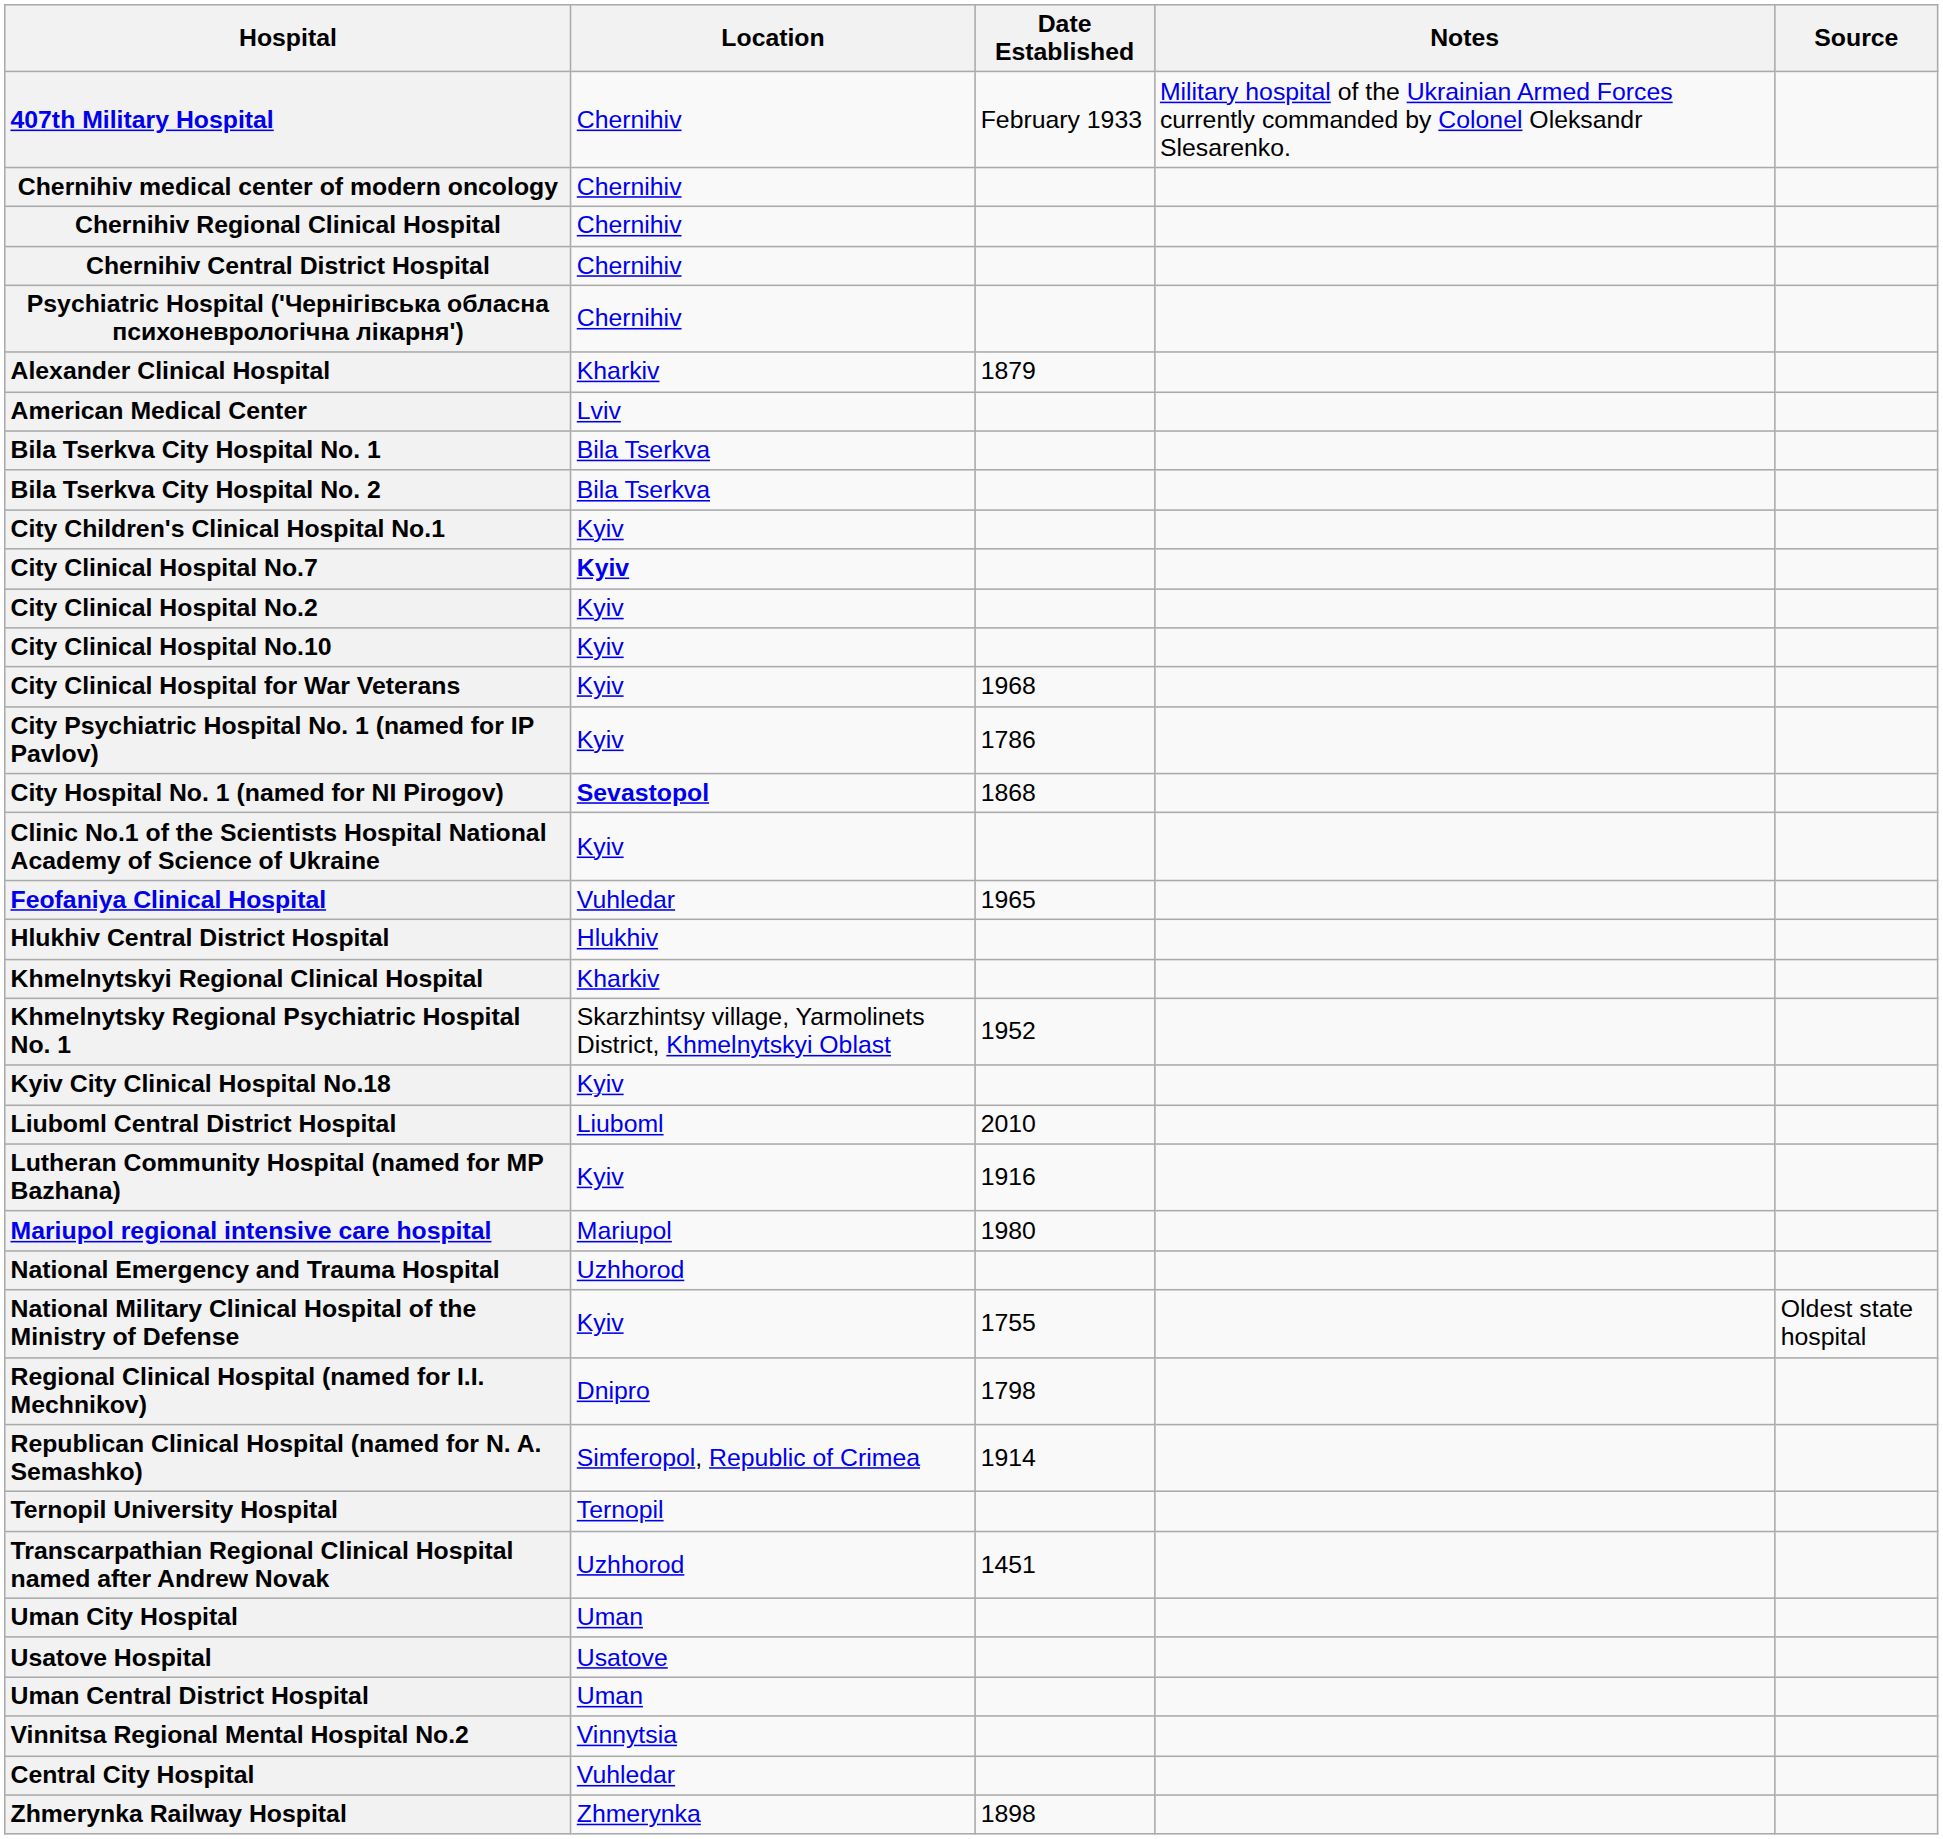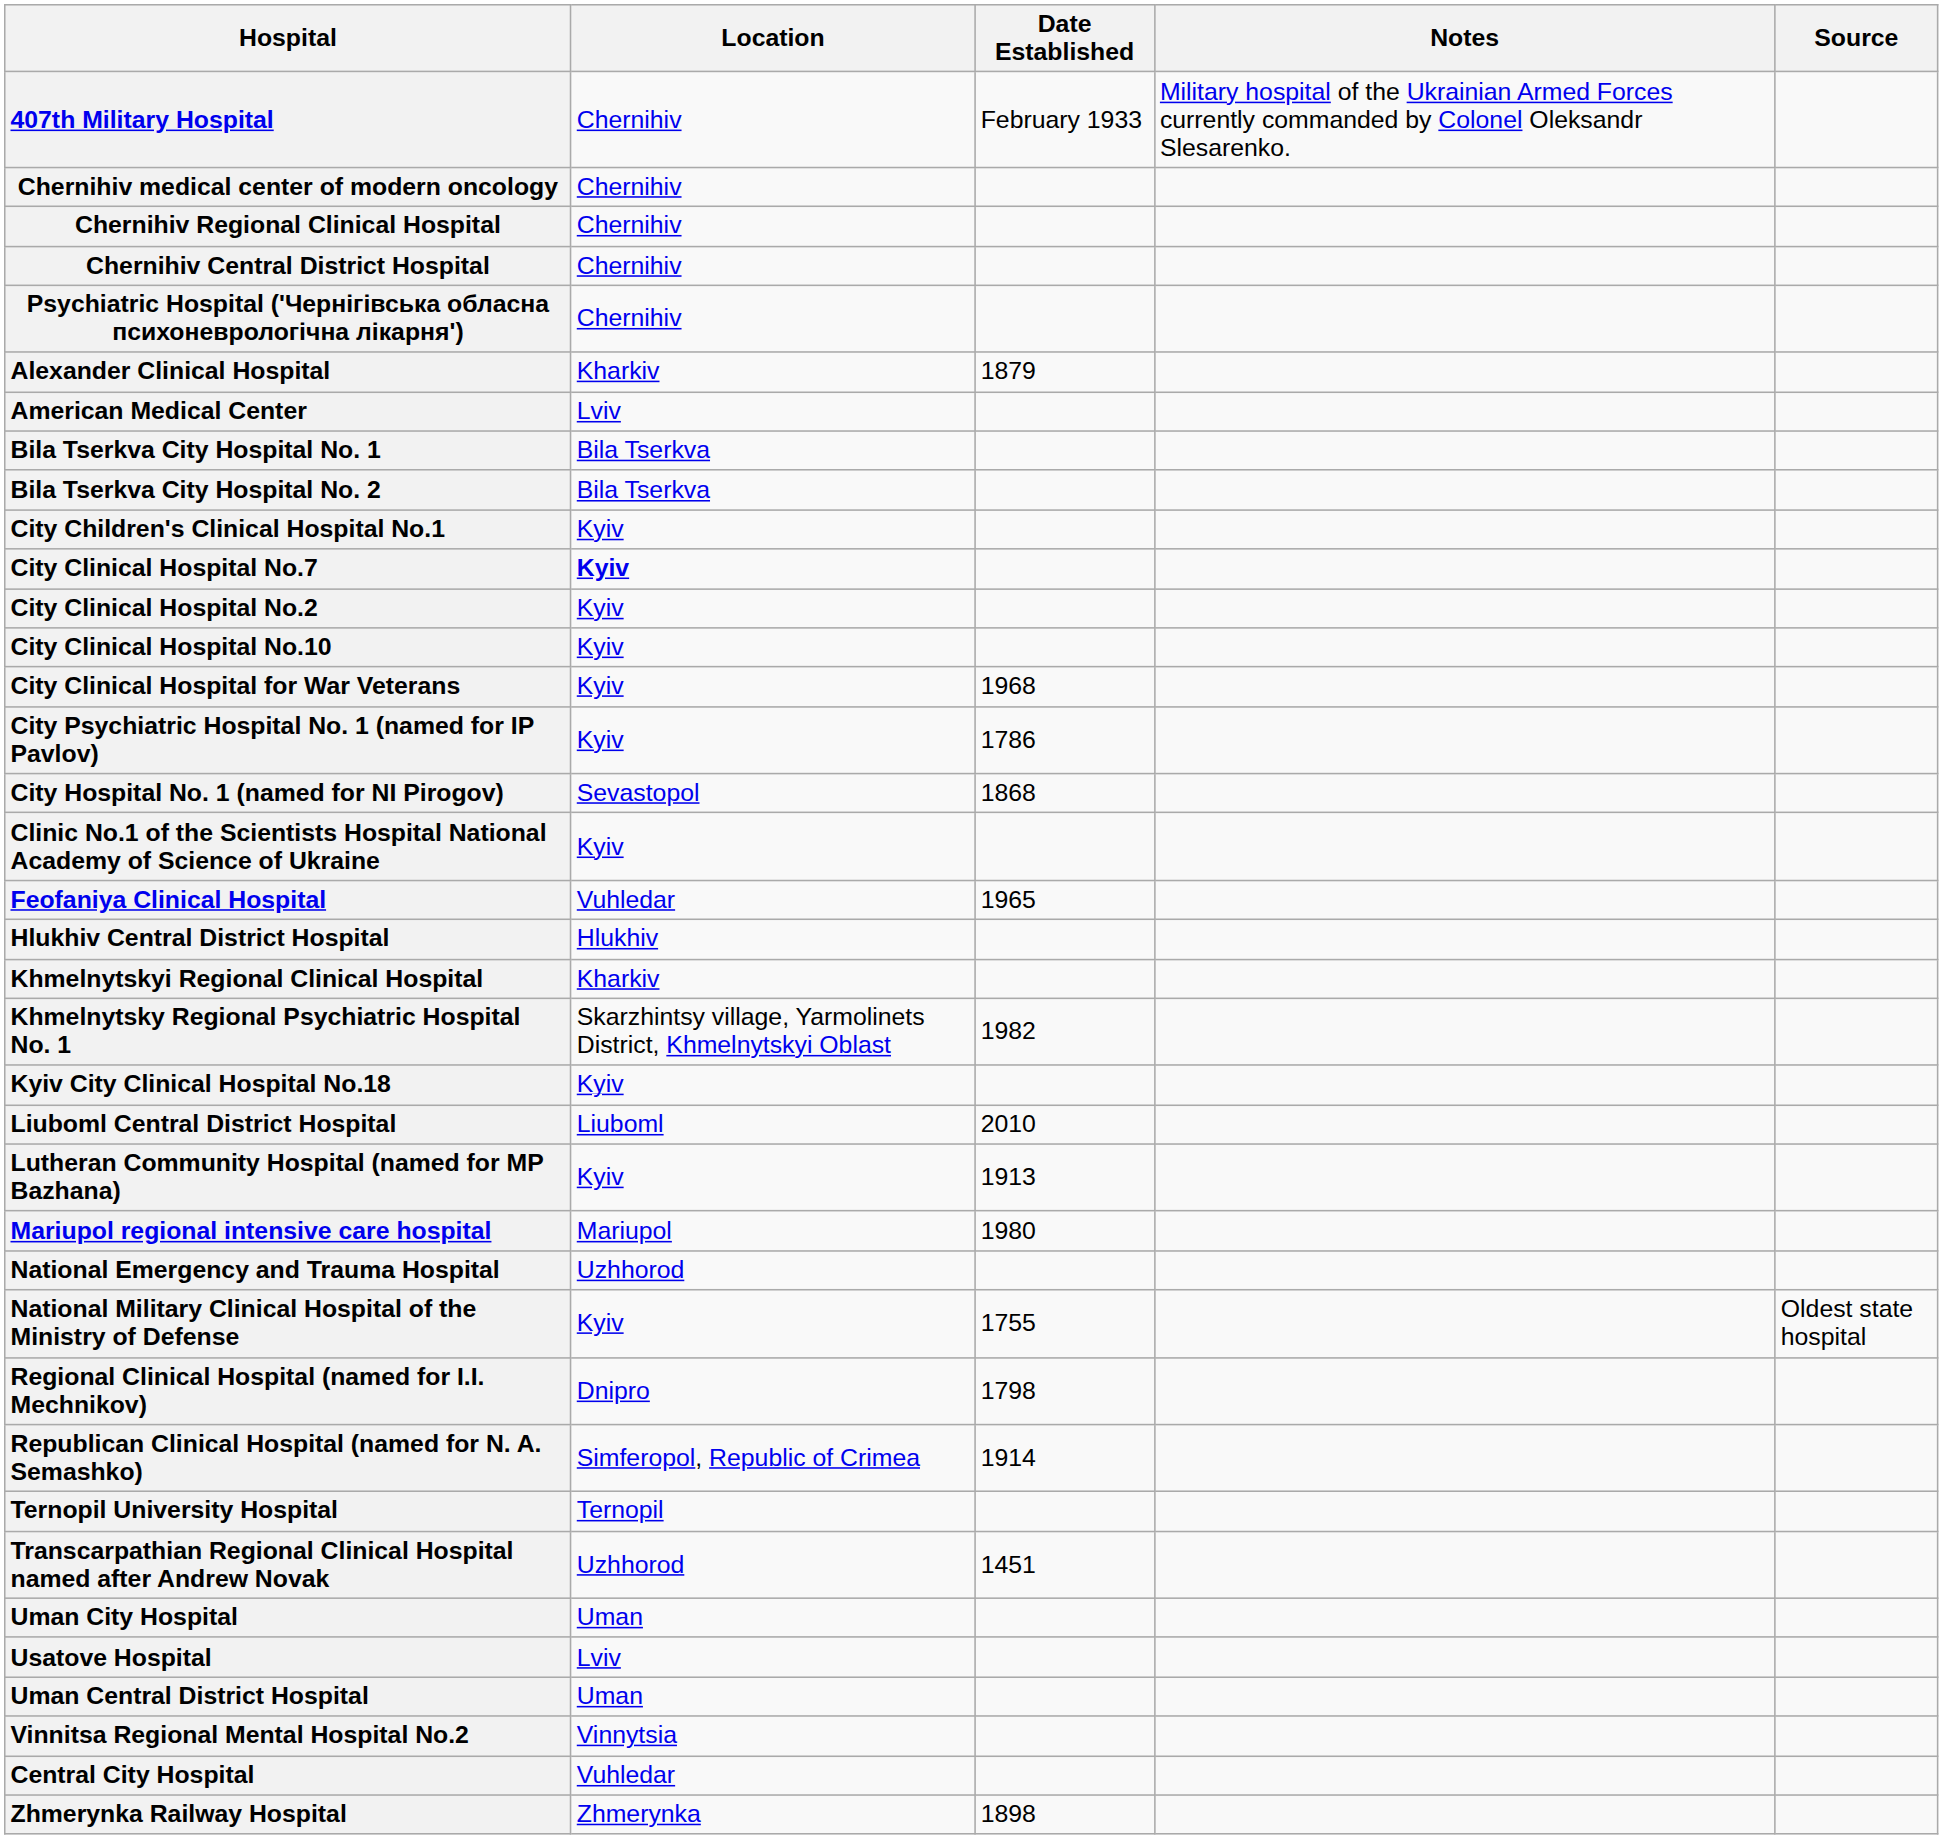City Hospital No. 1 (named for NI Pirogov) | Location: bold -> normal
Khmelnytsky Regional Psychiatric Hospital No. 1 | Date Established: 1952 -> 1982
Lutheran Community Hospital (named for MP Bazhana) | Date Established: 1916 -> 1913
Usatove Hospital | Location: Usatove -> Lviv
